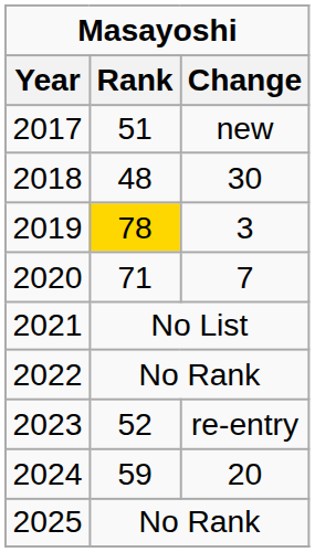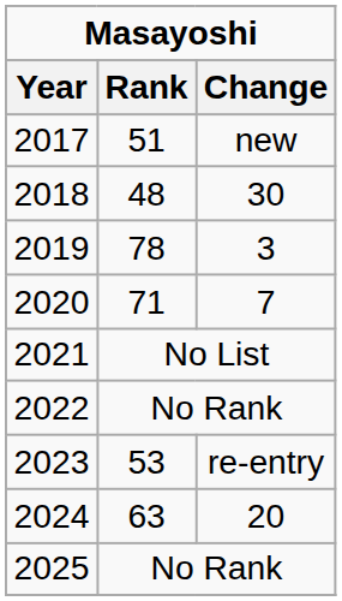2019 | Rank: gold background -> no background
2023 | Rank: 52 -> 53
2024 | Rank: 59 -> 63
